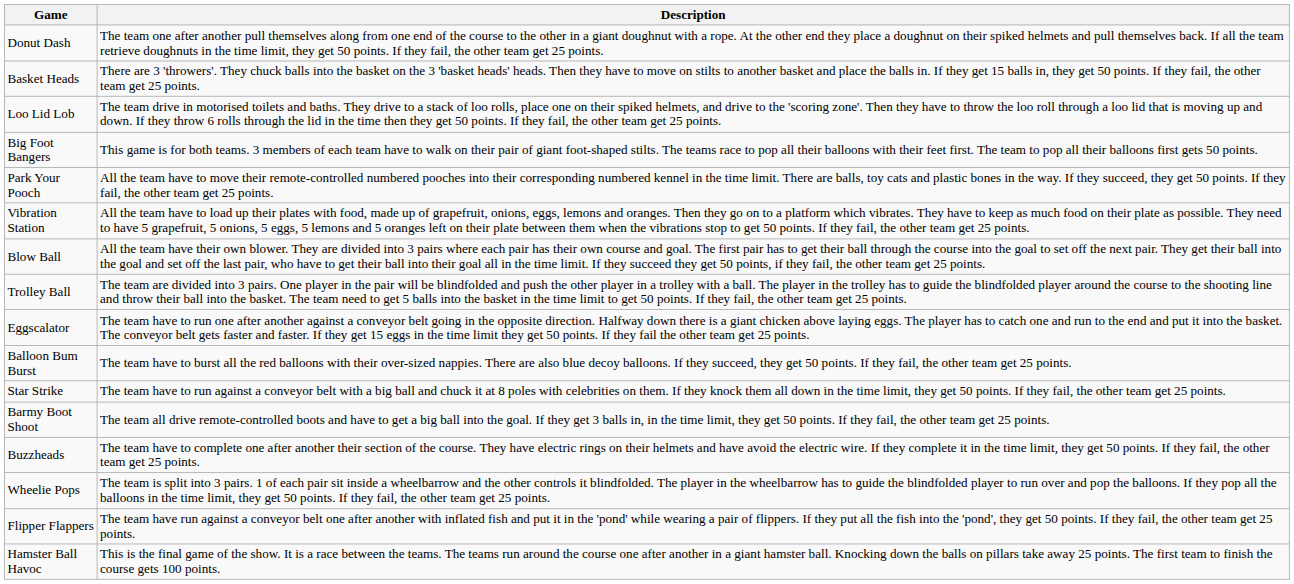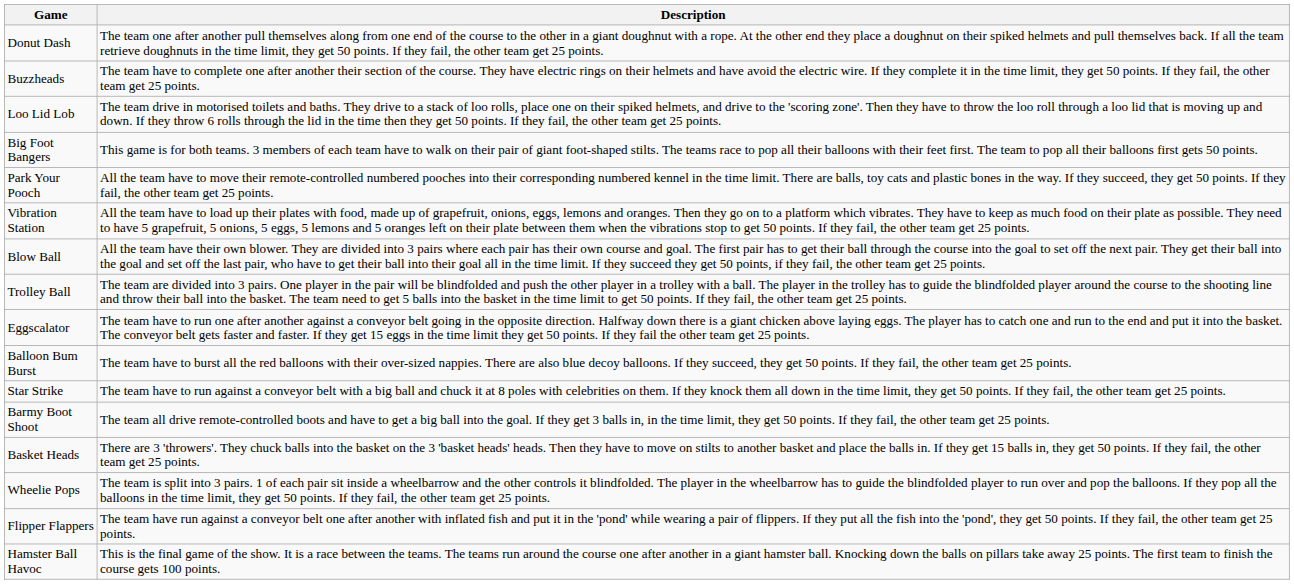rows swapped: Basket Heads <-> Buzzheads
